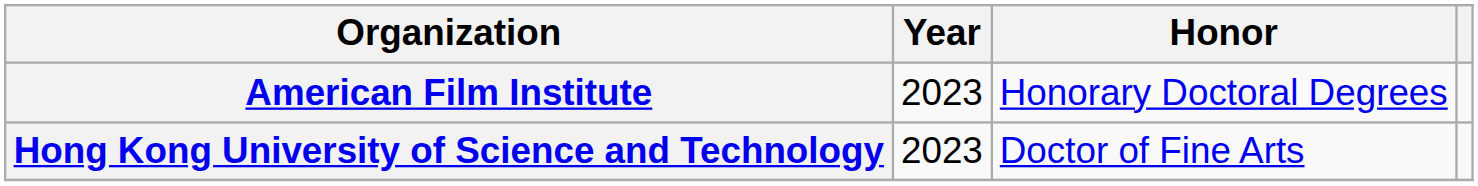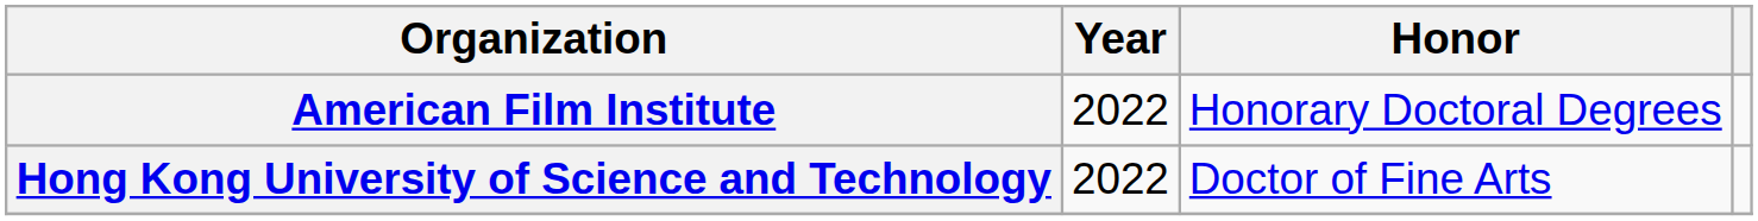American Film Institute | Year: 2023 -> 2022
Hong Kong University of Science and Technology | Year: 2023 -> 2022
